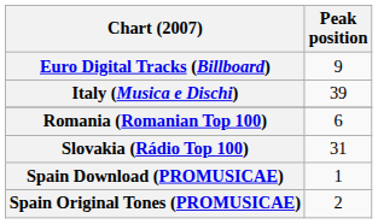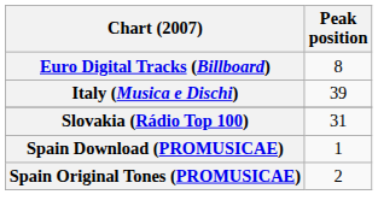Euro Digital Tracks (Billboard) | Peak position: 9 -> 8
- row: Romania (Romanian Top 100) | 6
